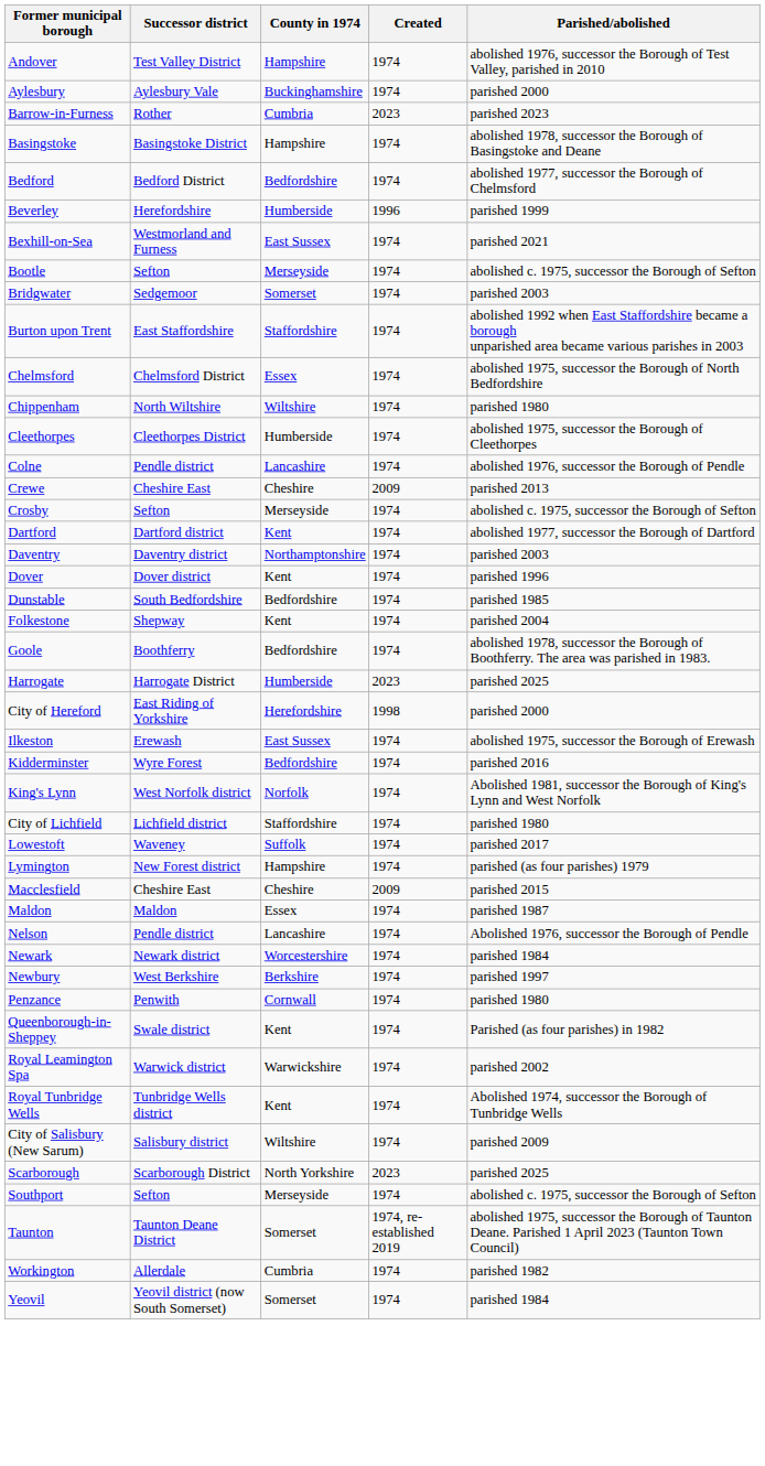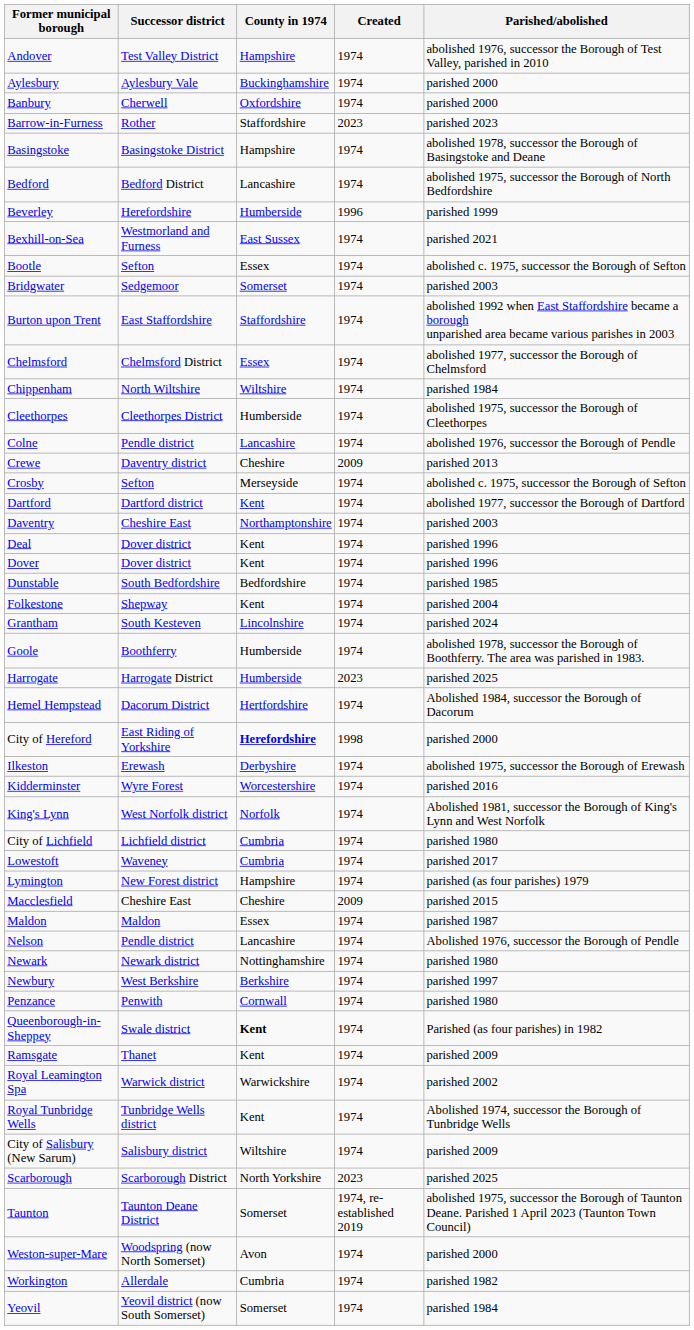+ row: Banbury | Cherwell | Oxfordshire | 1974 | parished 2000
Barrow-in-Furness | County in 1974: Cumbria -> Staffordshire
Bedford | County in 1974: Bedfordshire -> Lancashire
Bedford | Parished/abolished: abolished 1977, successor the Borough of Chelmsford -> abolished 1975, successor the Borough of North Bedfordshire
Bootle | County in 1974: Merseyside -> Essex
Chelmsford | Parished/abolished: abolished 1975, successor the Borough of North Bedfordshire -> abolished 1977, successor the Borough of Chelmsford
Chippenham | Parished/abolished: parished 1980 -> parished 1984
Crewe | Successor district: Cheshire East -> Daventry district
Daventry | Successor district: Daventry district -> Cheshire East
+ row: Deal | Dover district | Kent | 1974 | parished 1996
+ row: Grantham | South Kesteven | Lincolnshire | 1974 | parished 2024
Goole | County in 1974: Bedfordshire -> Humberside
+ row: Hemel Hempstead | Dacorum District | Hertfordshire | 1974 | Abolished 1984, successor the Borough of Dacorum
City of Hereford | County in 1974: normal -> bold
Ilkeston | County in 1974: East Sussex -> Derbyshire
Kidderminster | County in 1974: Bedfordshire -> Worcestershire
City of Lichfield | County in 1974: Staffordshire -> Cumbria
Lowestoft | County in 1974: Suffolk -> Cumbria
Newark | County in 1974: Worcestershire -> Nottinghamshire
Newark | Parished/abolished: parished 1984 -> parished 1980
Queenborough-in-Sheppey | County in 1974: normal -> bold
+ row: Ramsgate | Thanet | Kent | 1974 | parished 2009
- row: Southport | Sefton | Merseyside | 1974 | abolished c. 1975, successor the Borough of Sefton
+ row: Weston-super-Mare | Woodspring (now North Somerset) | Avon | 1974 | parished 2000
